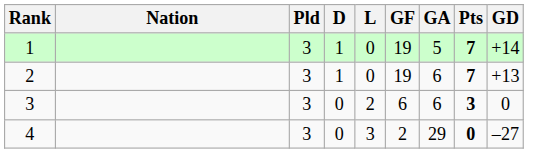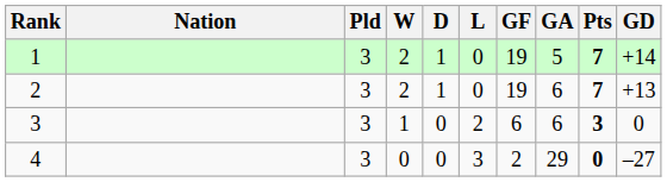+ column: W | 2 | 2 | 1 | 0
